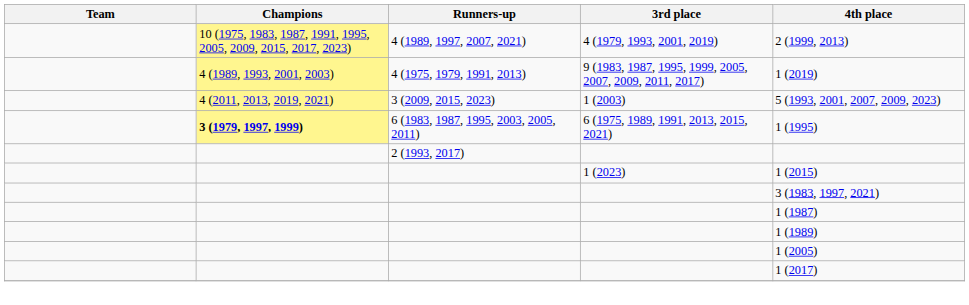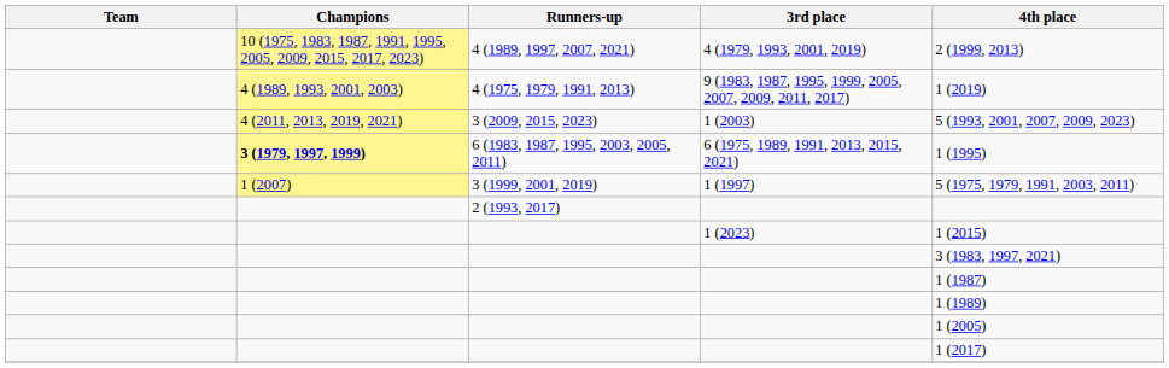+ row: 1 (2007) | 3 (1999, 2001, 2019) | 1 (1997) | 5 (1975, 1979, 1991, 2003, 2011)
